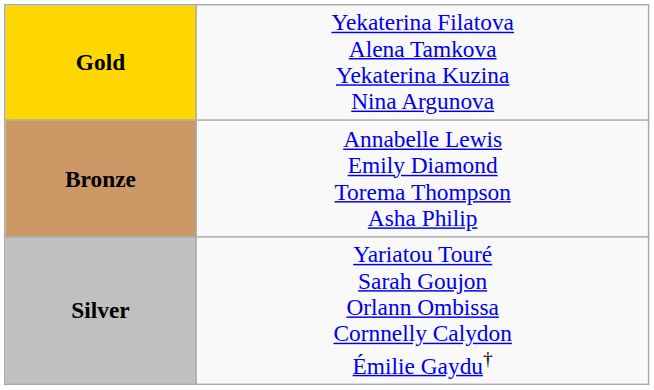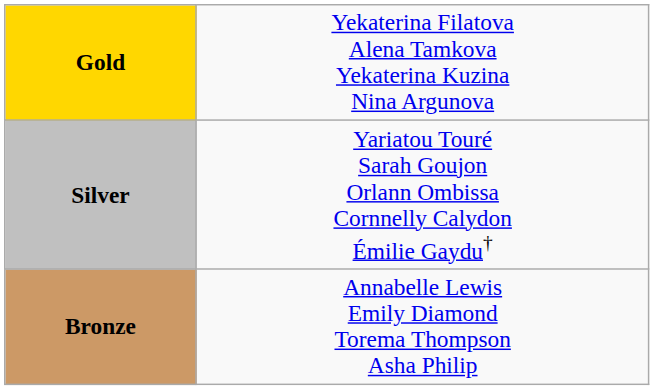rows swapped: Silver <-> Bronze
